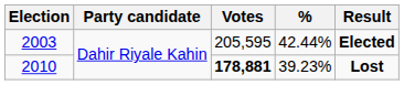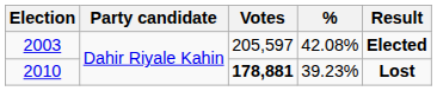2003 | Votes: 205,595 -> 205,597
2003 | %: 42.44% -> 42.08%
